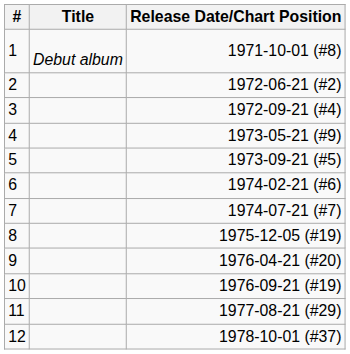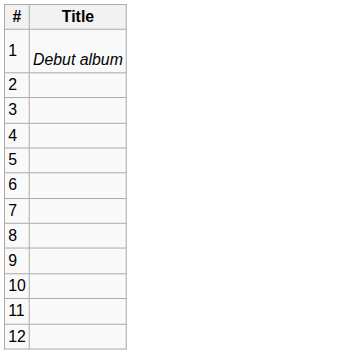- column: Release Date/Chart Position | 1971-10-01 (#8) | 1972-06-21 (#2) | 1972-09-21 (#4) | 1973-05-21 (#9) | 1973-09-21 (#5) | 1974-02-21 (#6) | 1974-07-21 (#7) | 1975-12-05 (#19) | 1976-04-21 (#20) | 1976-09-21 (#19) | 1977-08-21 (#29) | 1978-10-01 (#37)
